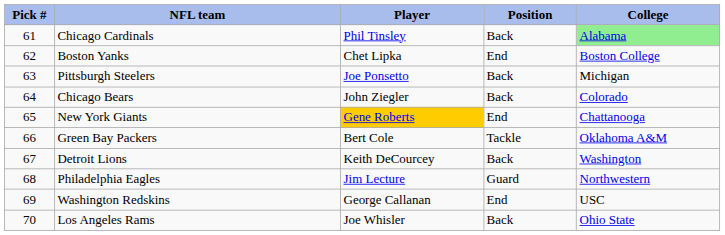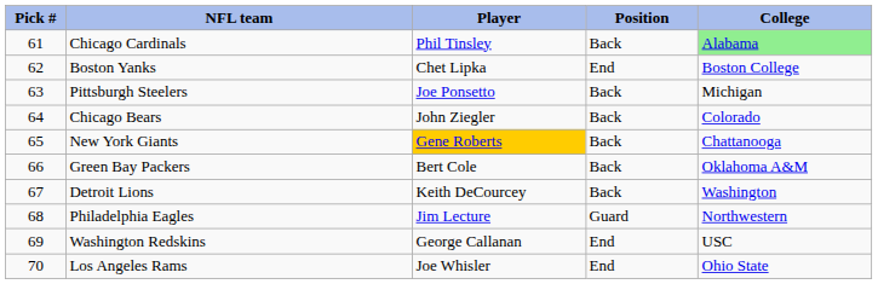New York Giants | Position: End -> Back
Green Bay Packers | Position: Tackle -> Back
Los Angeles Rams | Position: Back -> End
